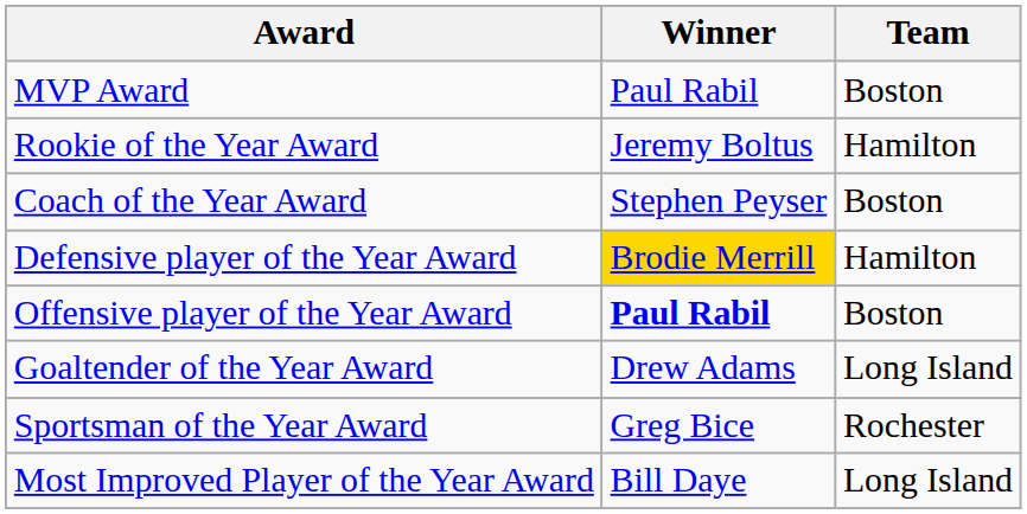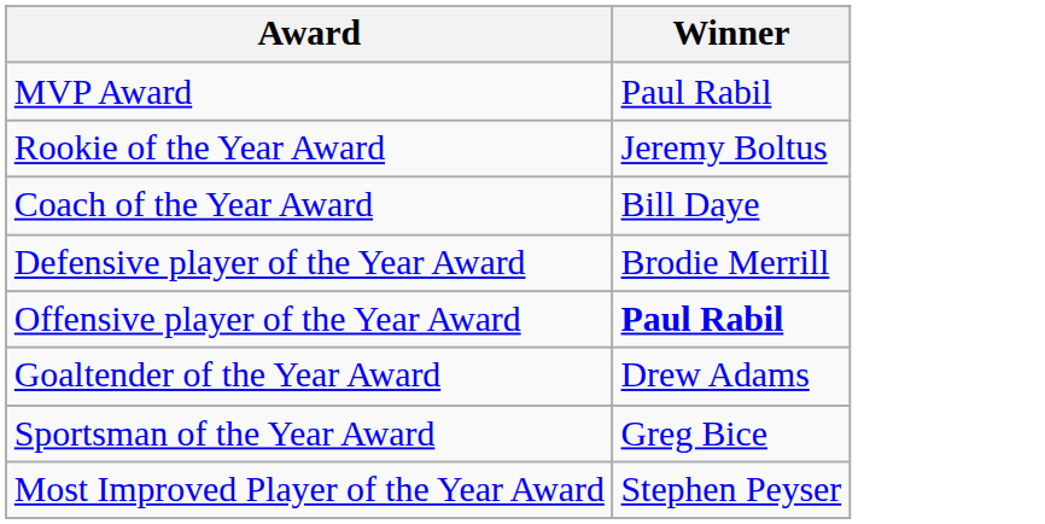- column: Team | Boston | Hamilton | Boston | Hamilton | Boston | Long Island | Rochester | Long Island
Coach of the Year Award | Winner: Stephen Peyser -> Bill Daye
Defensive player of the Year Award | Winner: gold background -> no background
Most Improved Player of the Year Award | Winner: Bill Daye -> Stephen Peyser
